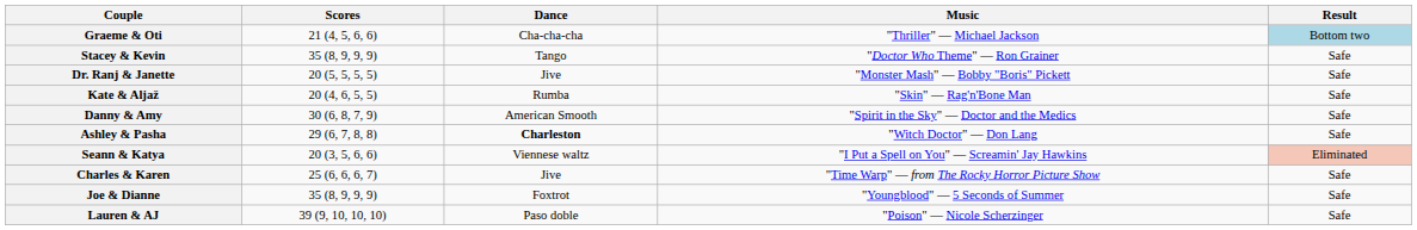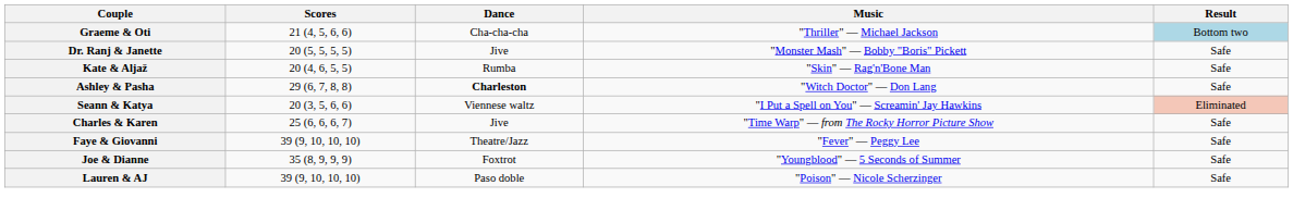- row: Stacey & Kevin | 35 (8, 9, 9, 9) | Tango | "Doctor Who Theme" — Ron Grainer | Safe
- row: Danny & Amy | 30 (6, 8, 7, 9) | American Smooth | "Spirit in the Sky" — Doctor and the Medics | Safe
+ row: Faye & Giovanni | 39 (9, 10, 10, 10) | Theatre/Jazz | "Fever" — Peggy Lee | Safe
